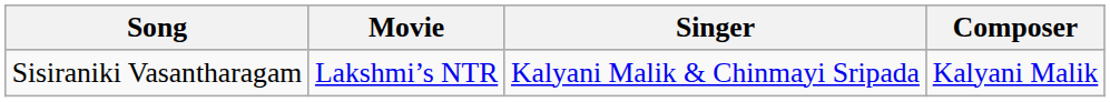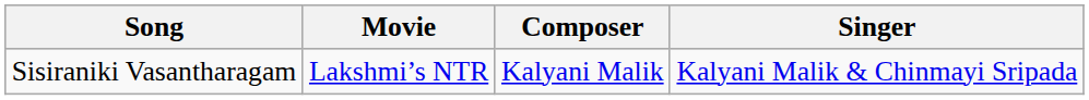columns swapped: Composer <-> Singer
